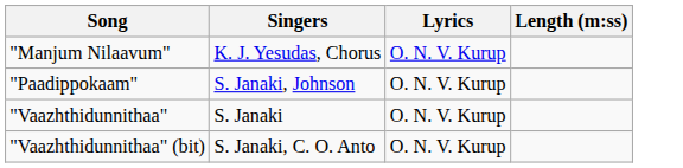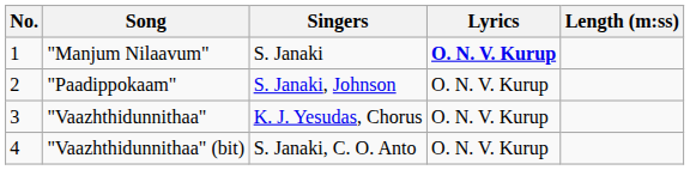+ column: No. | 1 | 2 | 3 | 4
"Manjum Nilaavum" | Singers: K. J. Yesudas, Chorus -> S. Janaki
"Manjum Nilaavum" | Lyrics: normal -> bold
"Vaazhthidunnithaa" | Singers: S. Janaki -> K. J. Yesudas, Chorus
